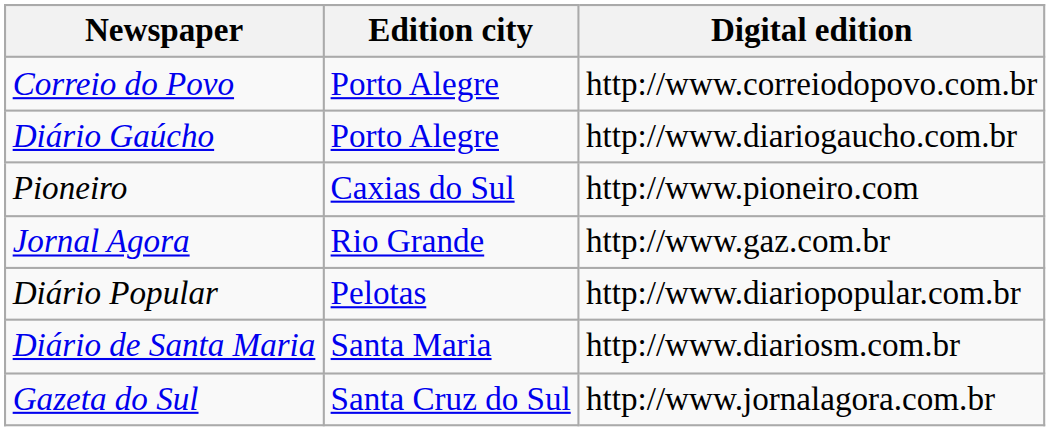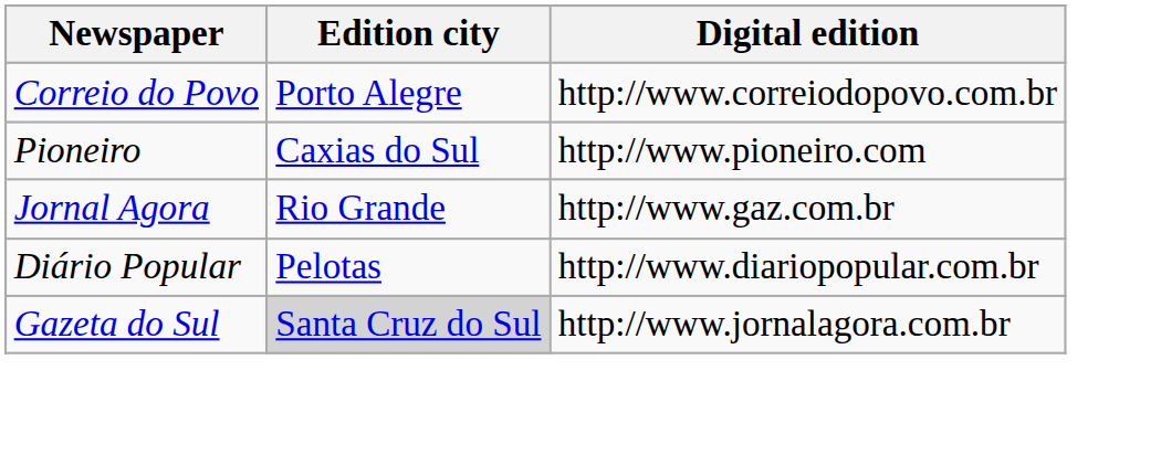- row: Diário Gaúcho | Porto Alegre | http://www.diariogaucho.com.br
- row: Diário de Santa Maria | Santa Maria | http://www.diariosm.com.br
Gazeta do Sul | Edition city: no background -> lightgrey background
